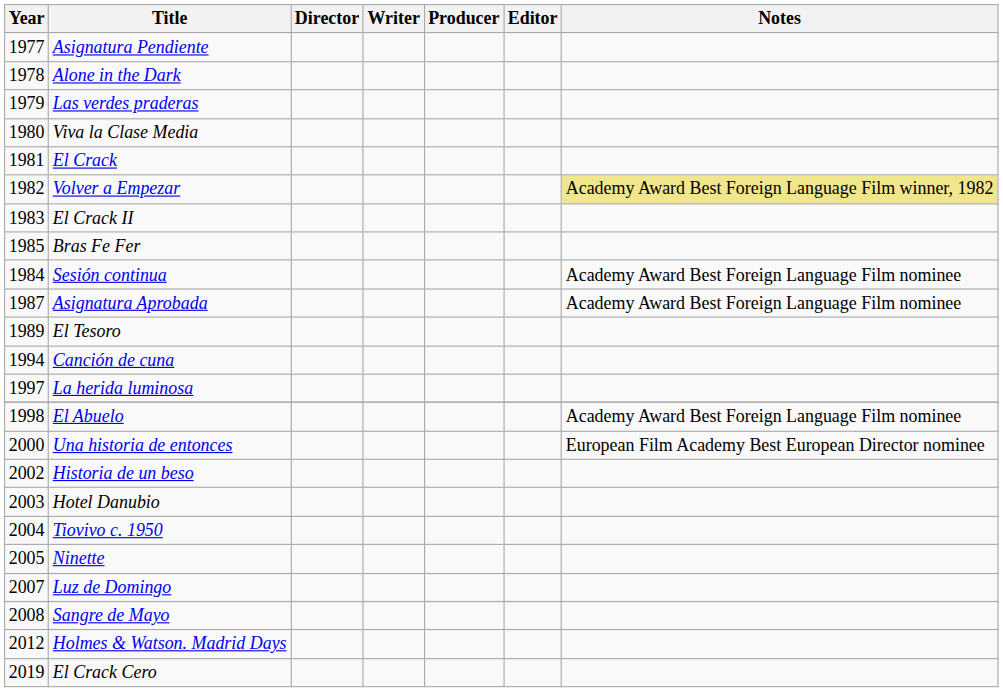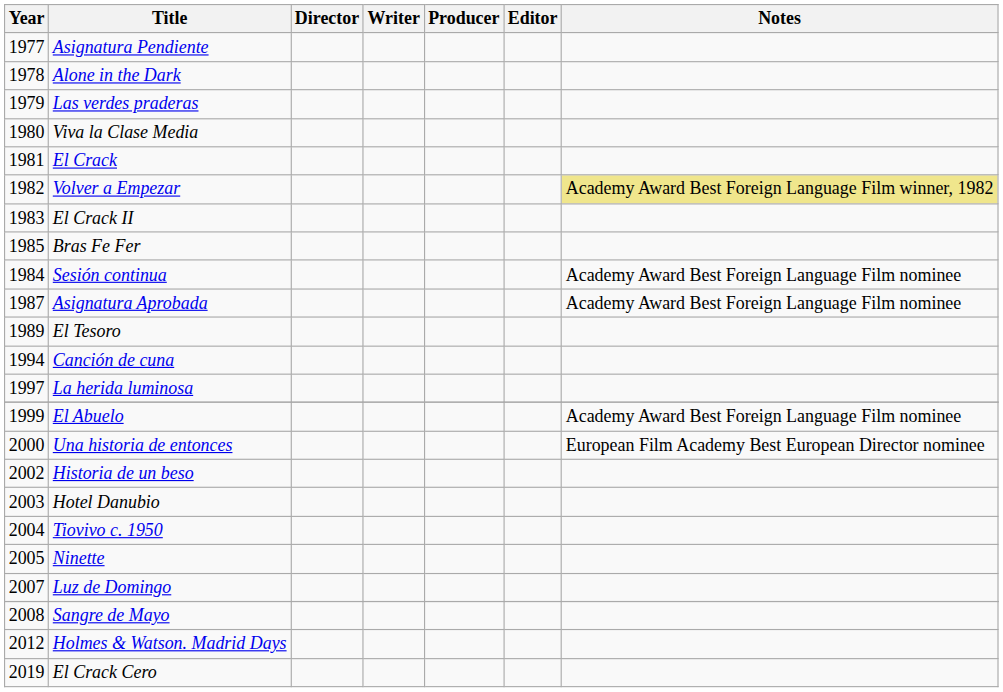El Abuelo | Year: 1998 -> 1999
